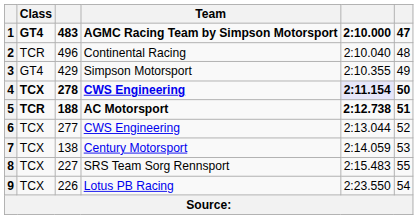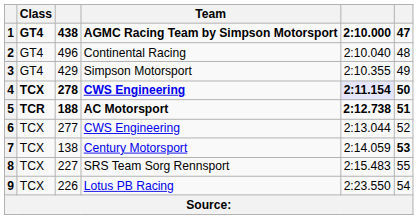1 | column 3: 483 -> 438
2 | Class: TCR -> GT4
7 | column 6: normal -> bold
